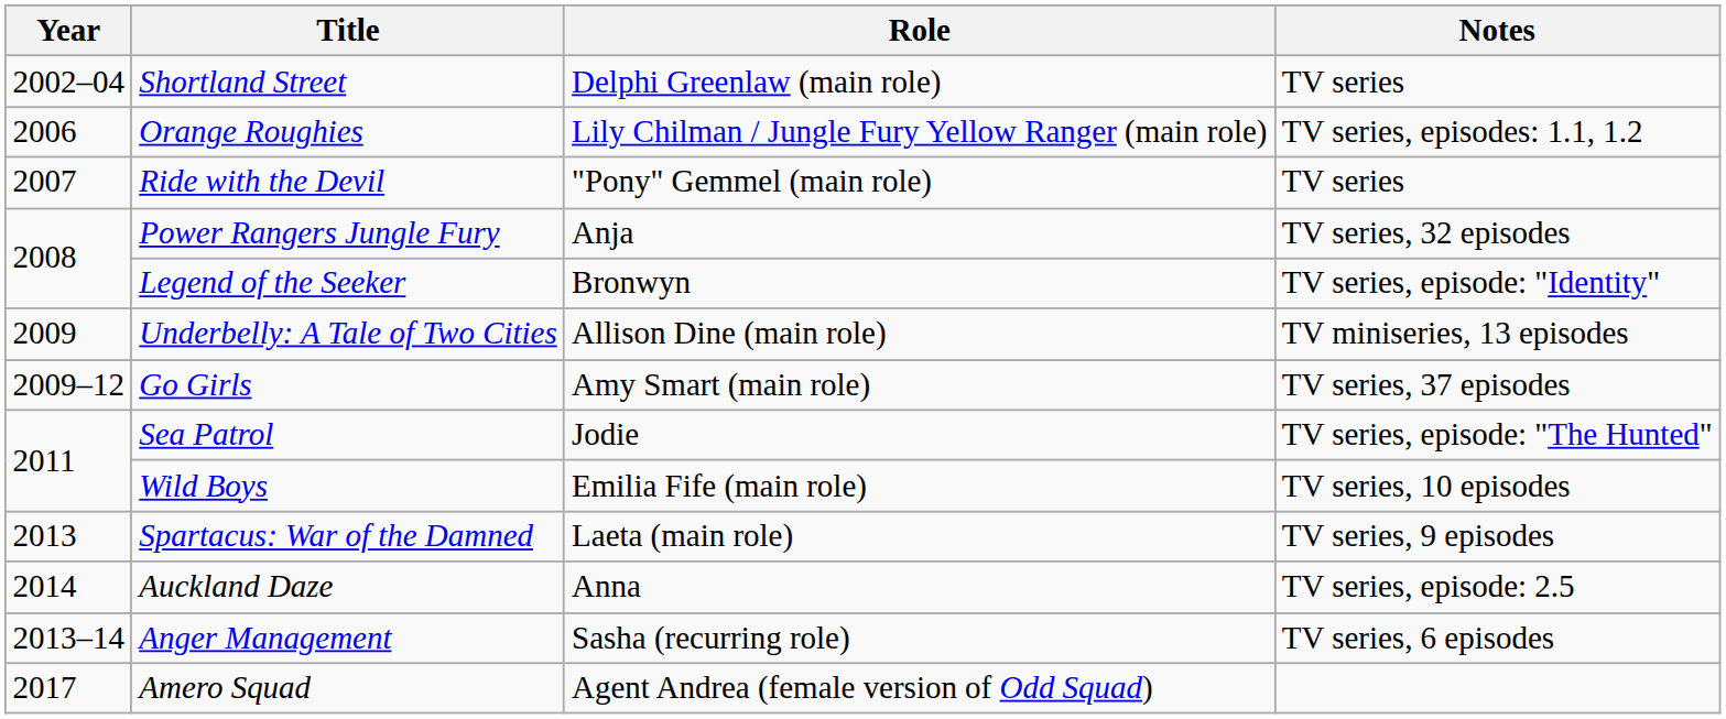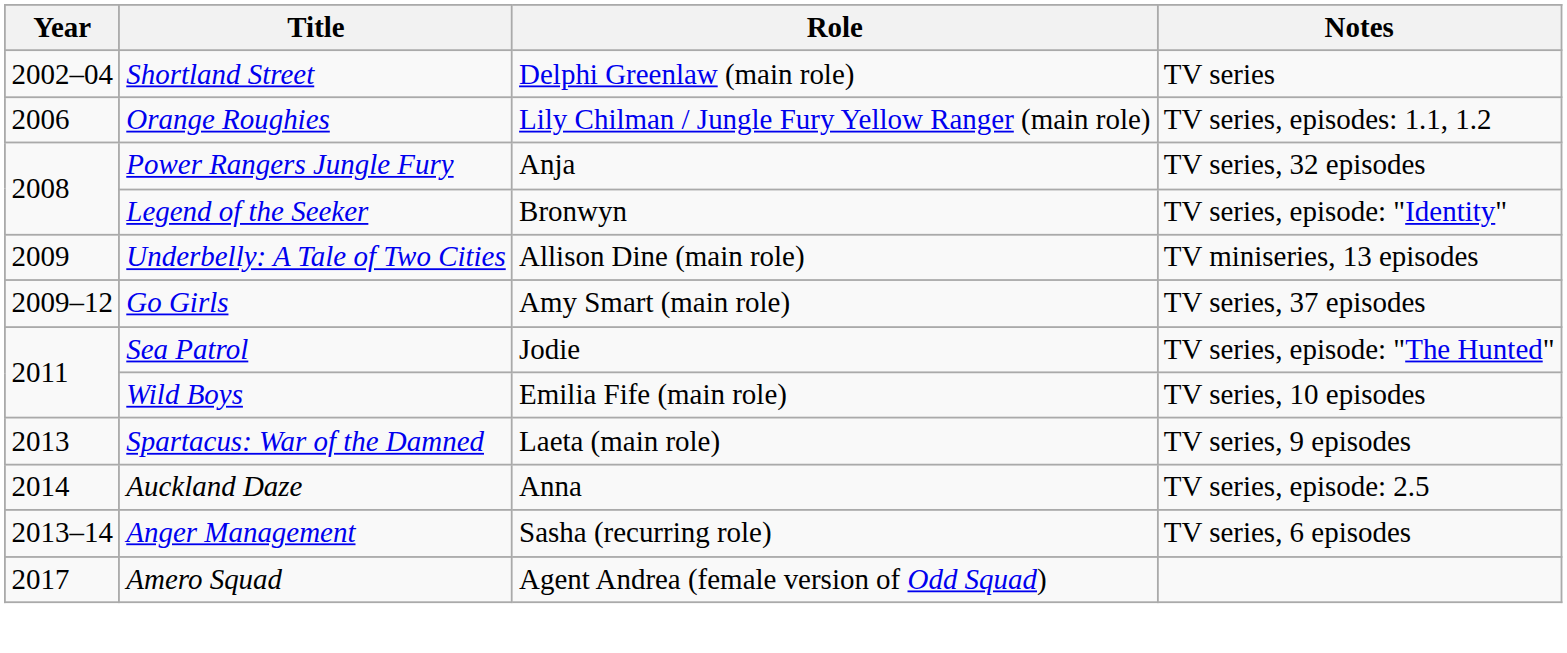- row: 2007 | Ride with the Devil | "Pony" Gemmel (main role) | TV series
